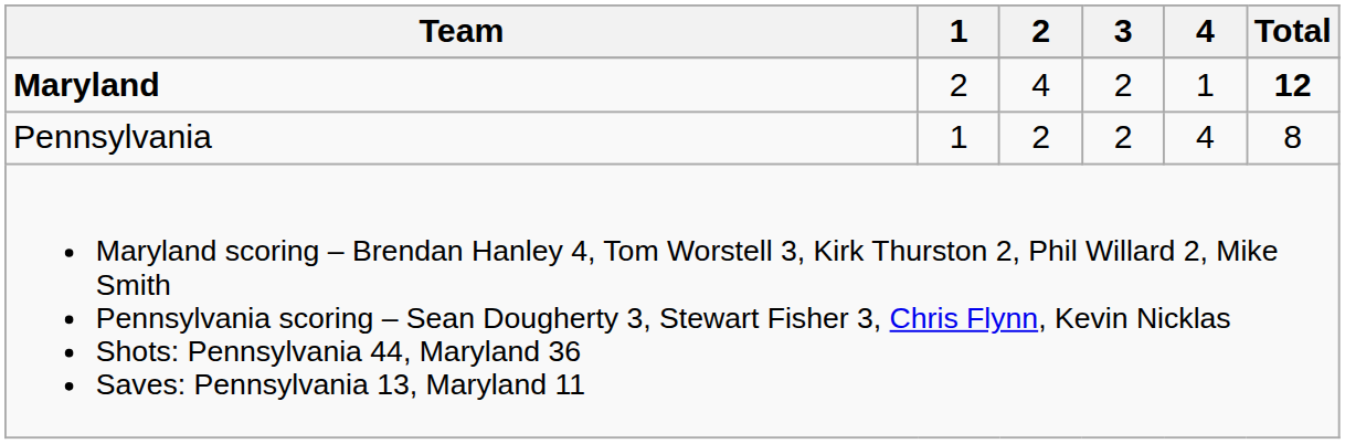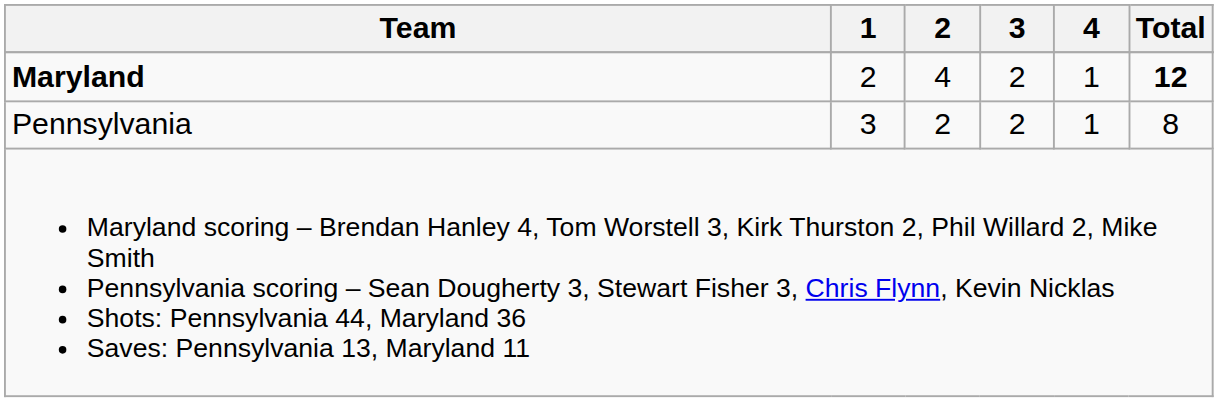Pennsylvania | 1: 1 -> 3
Pennsylvania | 4: 4 -> 1
